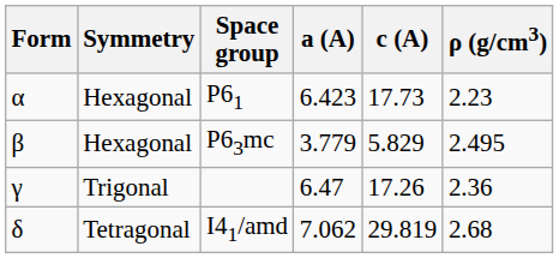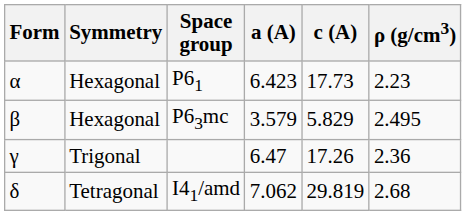P63mc | a (A): 3.779 -> 3.579
